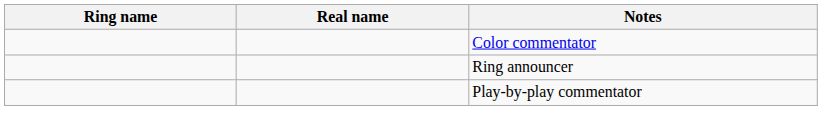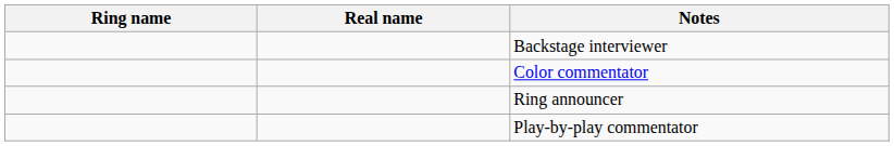+ row: Backstage interviewer
